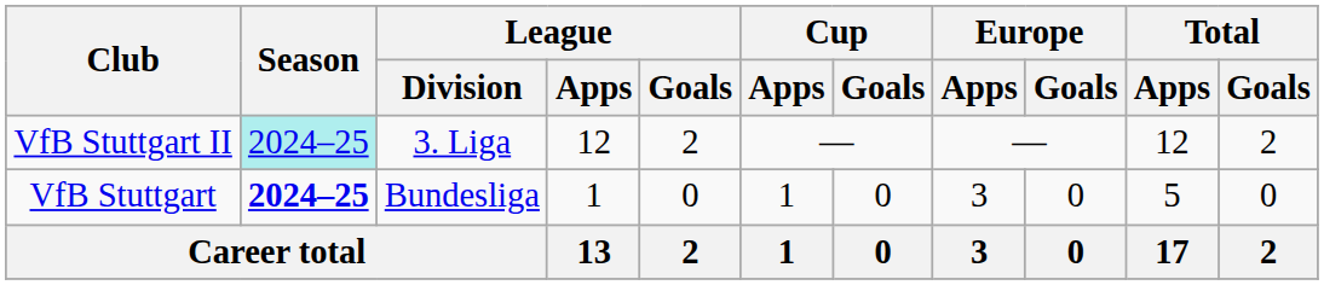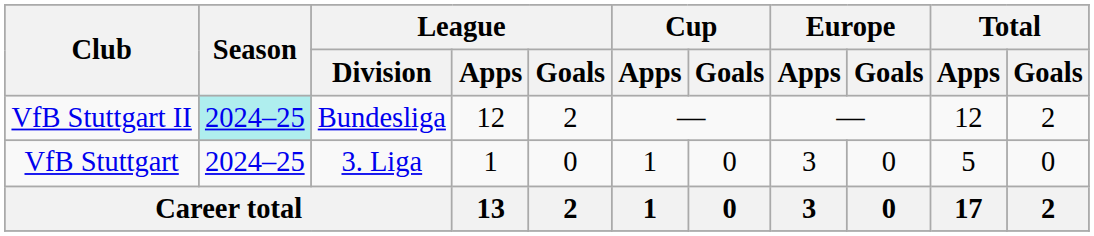VfB Stuttgart II | League / Division: 3. Liga -> Bundesliga
VfB Stuttgart | Season: bold -> normal
VfB Stuttgart | League / Division: Bundesliga -> 3. Liga
